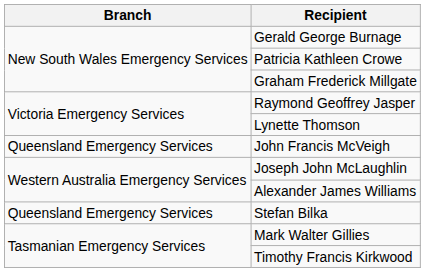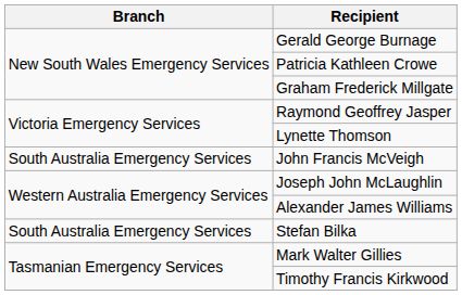John Francis McVeigh | Branch: Queensland Emergency Services -> South Australia Emergency Services
Stefan Bilka | Branch: Queensland Emergency Services -> South Australia Emergency Services
